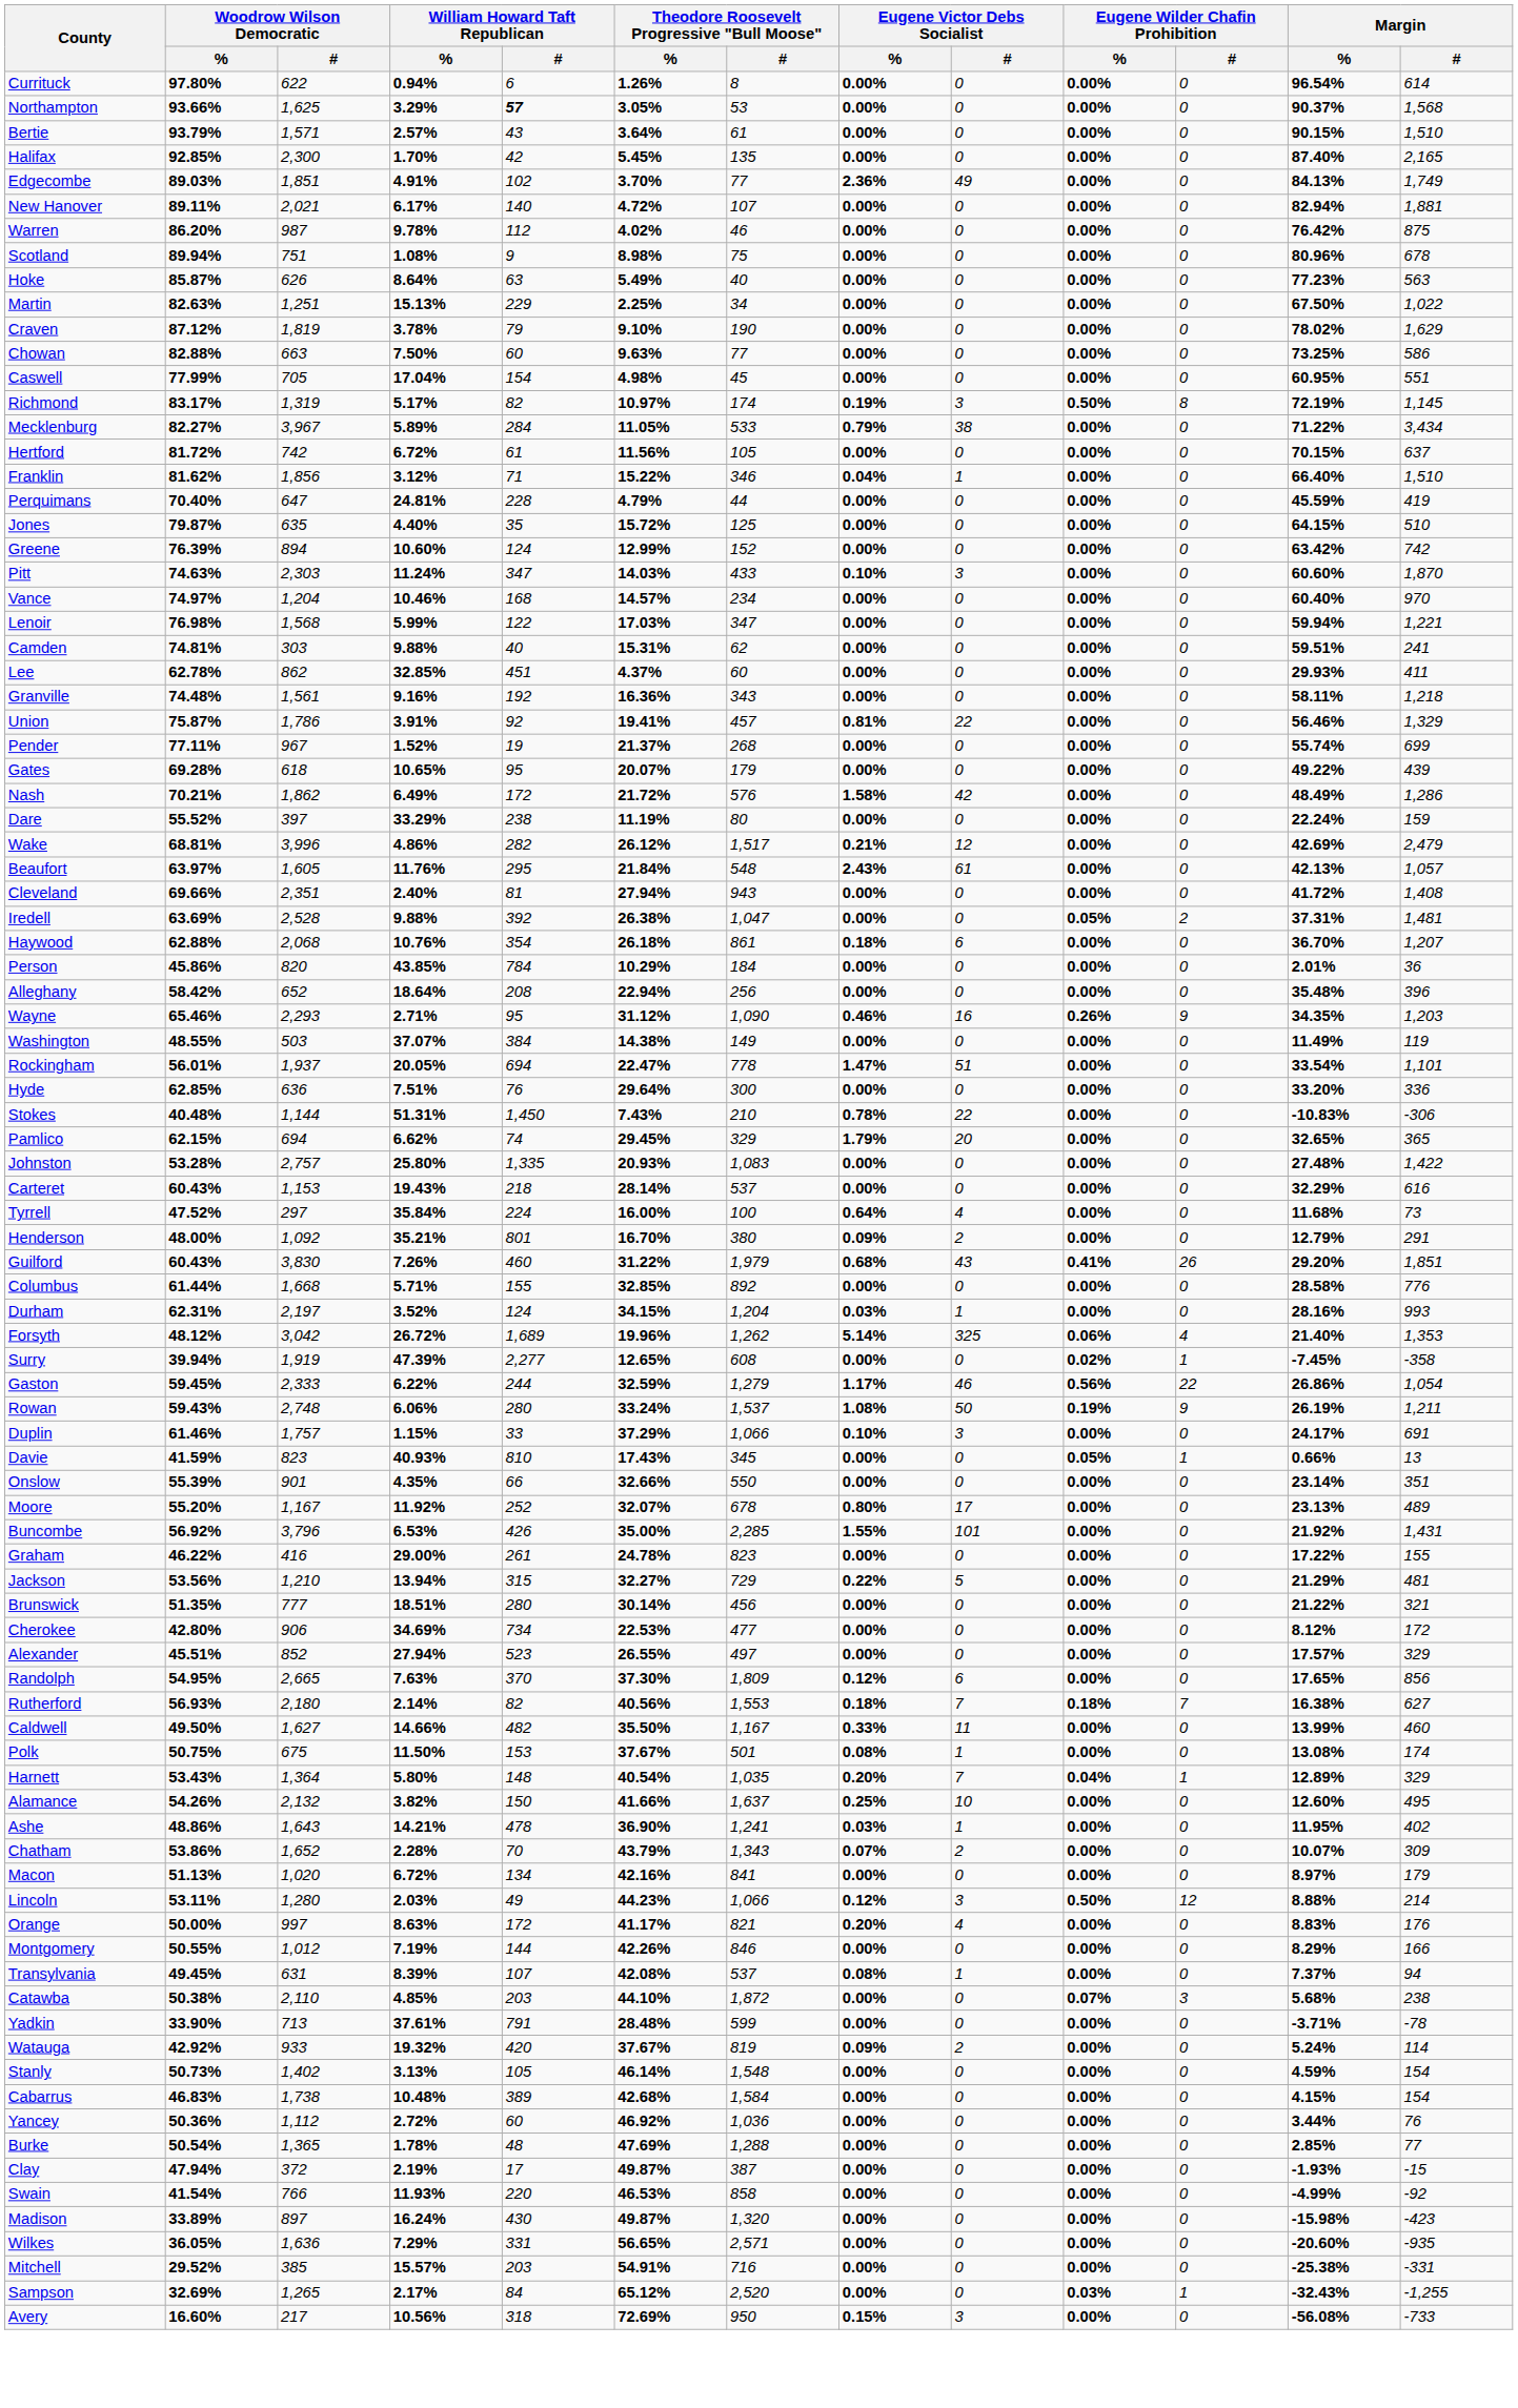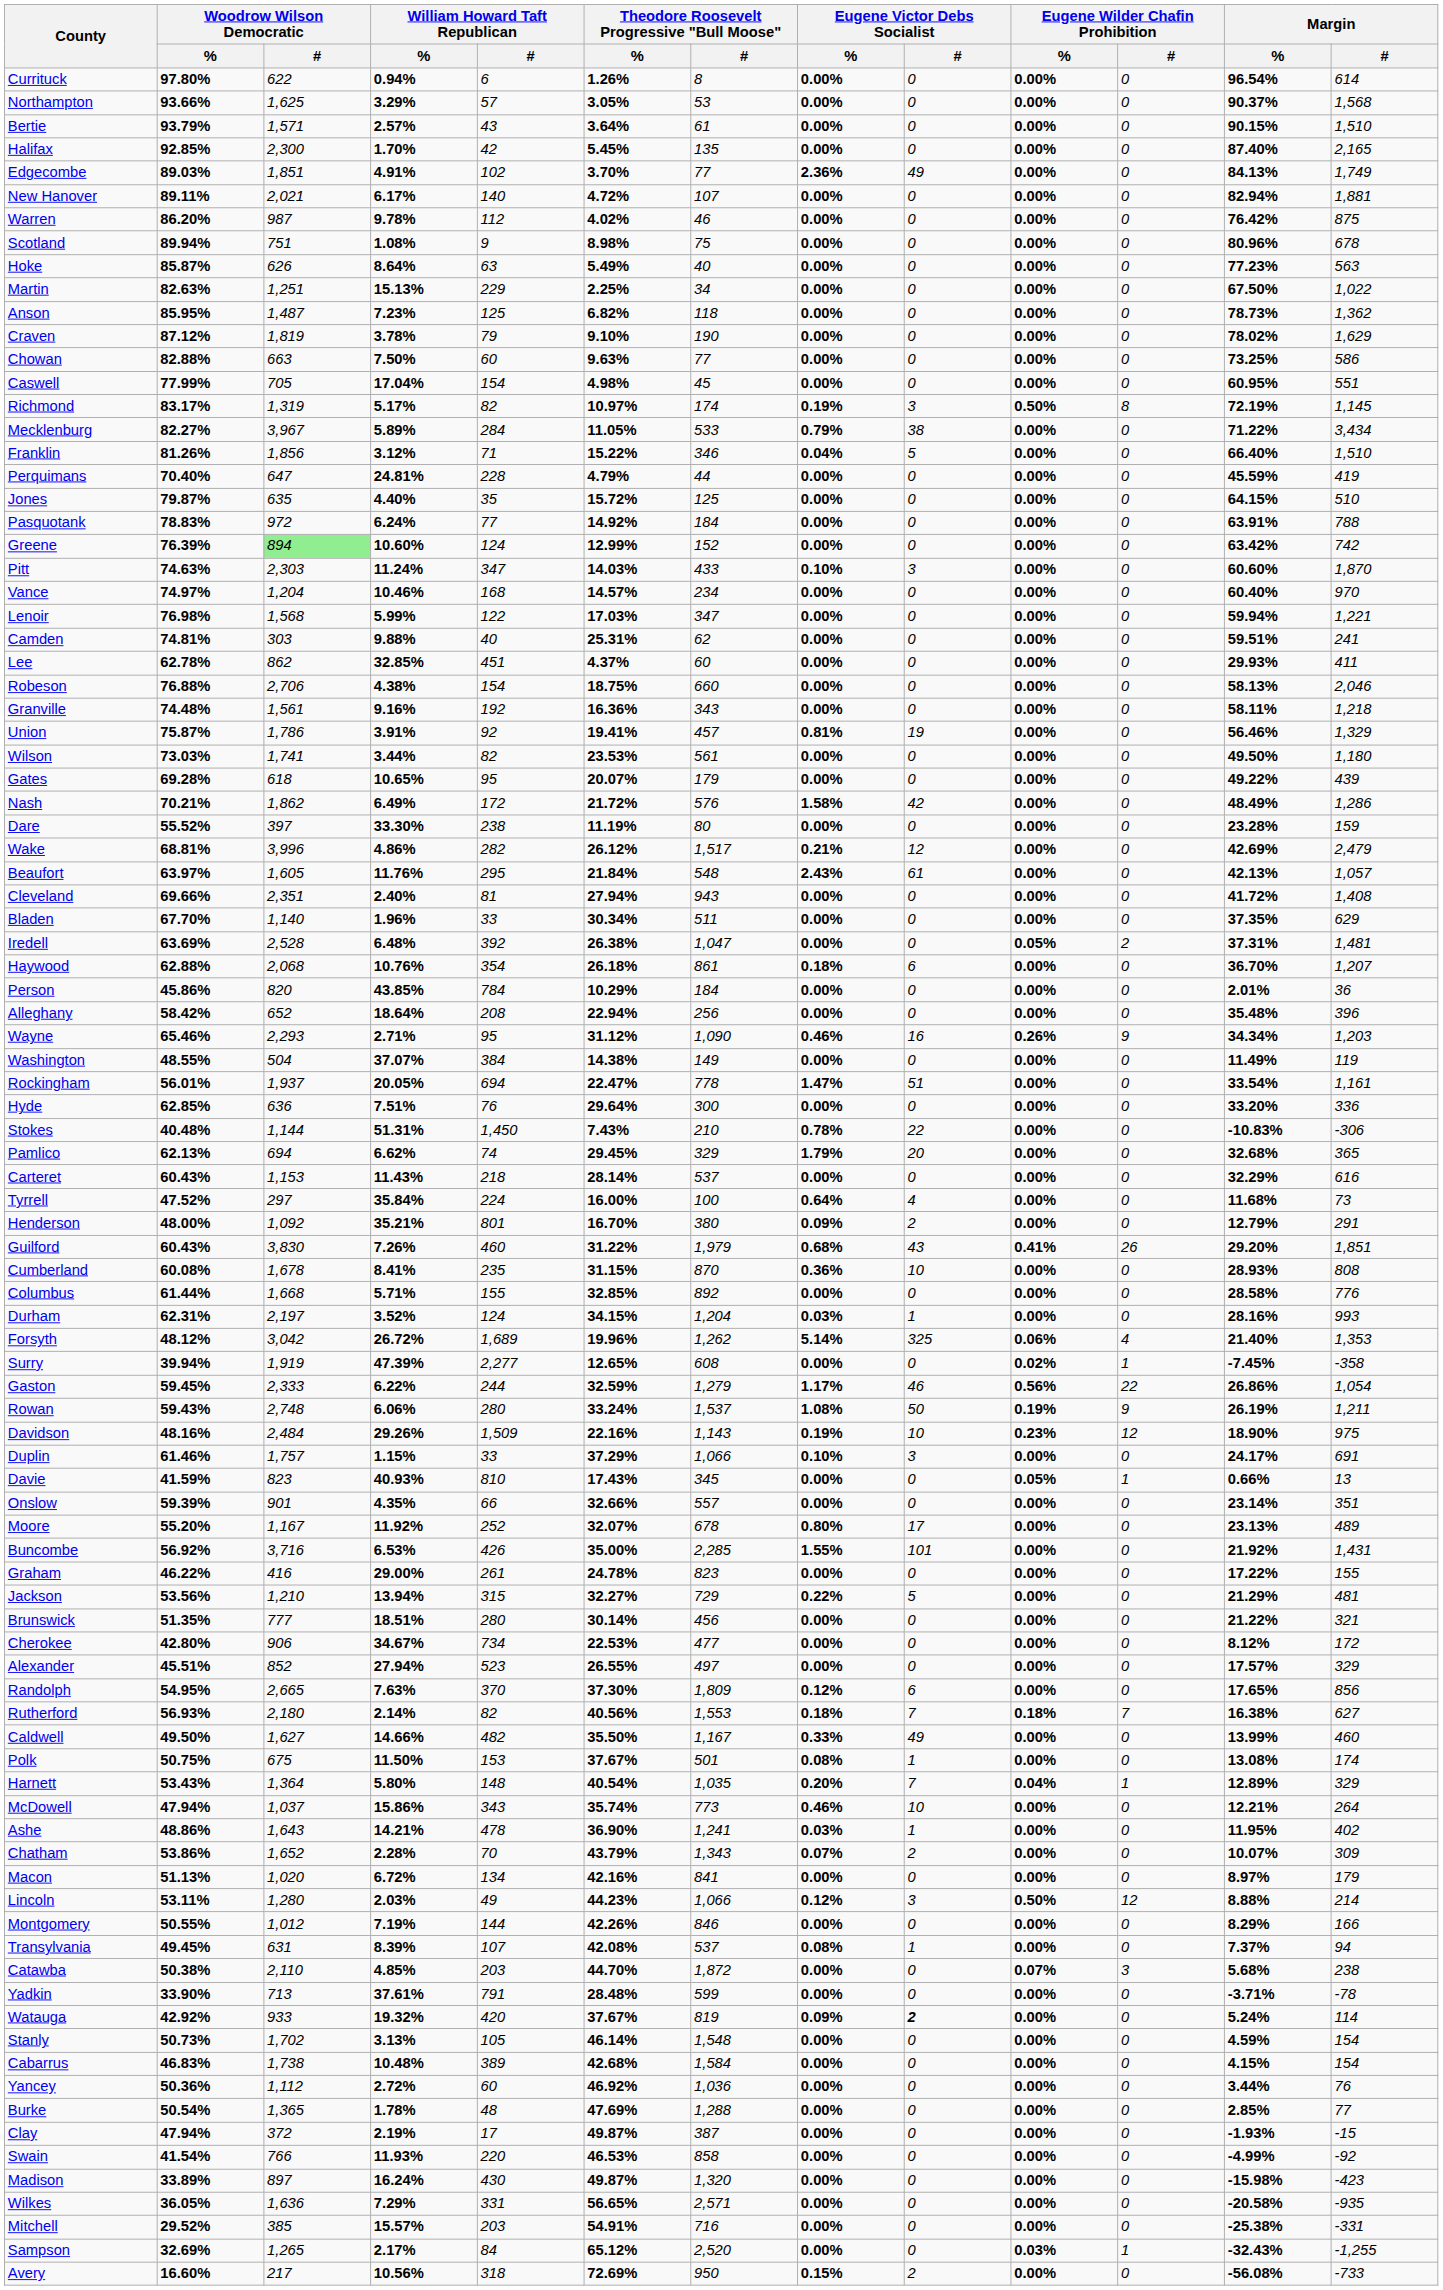Northampton | William Howard Taft Republican / #: bold -> normal
+ row: Anson | 85.95% | 1,487 | 7.23% | 125 | 6.82% | 118 | 0.00% | 0 | 0.00% | 0 | 78.73% | 1,362
- row: Hertford | 81.72% | 742 | 6.72% | 61 | 11.56% | 105 | 0.00% | 0 | 0.00% | 0 | 70.15% | 637
Franklin | Woodrow Wilson Democratic / %: 81.62% -> 81.26%
Franklin | Eugene Victor Debs Socialist / #: 1 -> 5
+ row: Pasquotank | 78.83% | 972 | 6.24% | 77 | 14.92% | 184 | 0.00% | 0 | 0.00% | 0 | 63.91% | 788
Greene | Woodrow Wilson Democratic / #: no background -> lightgreen background
Camden | Theodore Roosevelt Progressive "Bull Moose" / %: 15.31% -> 25.31%
+ row: Robeson | 76.88% | 2,706 | 4.38% | 154 | 18.75% | 660 | 0.00% | 0 | 0.00% | 0 | 58.13% | 2,046
Union | Eugene Victor Debs Socialist / #: 22 -> 19
- row: Pender | 77.11% | 967 | 1.52% | 19 | 21.37% | 268 | 0.00% | 0 | 0.00% | 0 | 55.74% | 699
+ row: Wilson | 73.03% | 1,741 | 3.44% | 82 | 23.53% | 561 | 0.00% | 0 | 0.00% | 0 | 49.50% | 1,180
Dare | William Howard Taft Republican / %: 33.29% -> 33.30%
Dare | Margin / %: 22.24% -> 23.28%
+ row: Bladen | 67.70% | 1,140 | 1.96% | 33 | 30.34% | 511 | 0.00% | 0 | 0.00% | 0 | 37.35% | 629
Iredell | William Howard Taft Republican / %: 9.88% -> 6.48%
Wayne | Margin / %: 34.35% -> 34.34%
Washington | Woodrow Wilson Democratic / #: 503 -> 504
Rockingham | Margin / #: 1,101 -> 1,161
Pamlico | Woodrow Wilson Democratic / %: 62.15% -> 62.13%
Pamlico | Margin / %: 32.65% -> 32.68%
- row: Johnston | 53.28% | 2,757 | 25.80% | 1,335 | 20.93% | 1,083 | 0.00% | 0 | 0.00% | 0 | 27.48% | 1,422
Carteret | William Howard Taft Republican / %: 19.43% -> 11.43%
+ row: Cumberland | 60.08% | 1,678 | 8.41% | 235 | 31.15% | 870 | 0.36% | 10 | 0.00% | 0 | 28.93% | 808
+ row: Davidson | 48.16% | 2,484 | 29.26% | 1,509 | 22.16% | 1,143 | 0.19% | 10 | 0.23% | 12 | 18.90% | 975
Onslow | Woodrow Wilson Democratic / %: 55.39% -> 59.39%
Onslow | Theodore Roosevelt Progressive "Bull Moose" / #: 550 -> 557
Buncombe | Woodrow Wilson Democratic / #: 3,796 -> 3,716
Cherokee | William Howard Taft Republican / %: 34.69% -> 34.67%
Caldwell | Eugene Victor Debs Socialist / #: 11 -> 49
- row: Alamance | 54.26% | 2,132 | 3.82% | 150 | 41.66% | 1,637 | 0.25% | 10 | 0.00% | 0 | 12.60% | 495
+ row: McDowell | 47.94% | 1,037 | 15.86% | 343 | 35.74% | 773 | 0.46% | 10 | 0.00% | 0 | 12.21% | 264
- row: Orange | 50.00% | 997 | 8.63% | 172 | 41.17% | 821 | 0.20% | 4 | 0.00% | 0 | 8.83% | 176
Catawba | Theodore Roosevelt Progressive "Bull Moose" / %: 44.10% -> 44.70%
Watauga | Eugene Victor Debs Socialist / #: normal -> bold
Stanly | Woodrow Wilson Democratic / #: 1,402 -> 1,702
Wilkes | Margin / %: -20.60% -> -20.58%
Avery | Eugene Victor Debs Socialist / #: 3 -> 2
